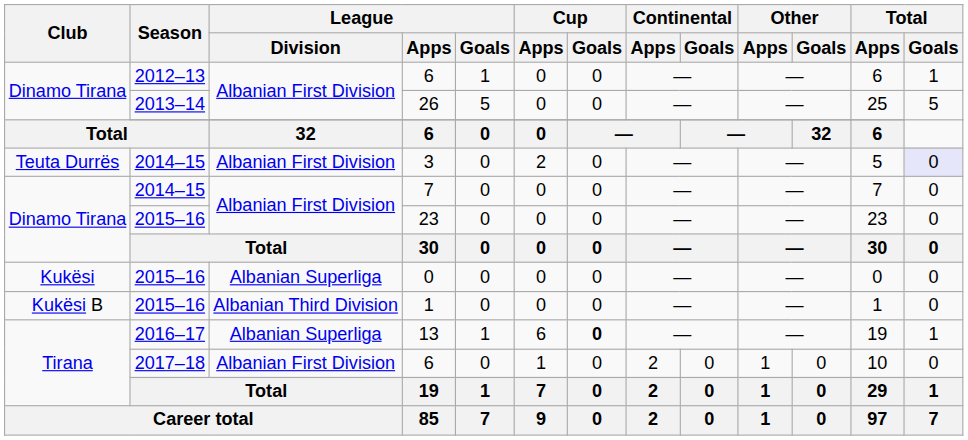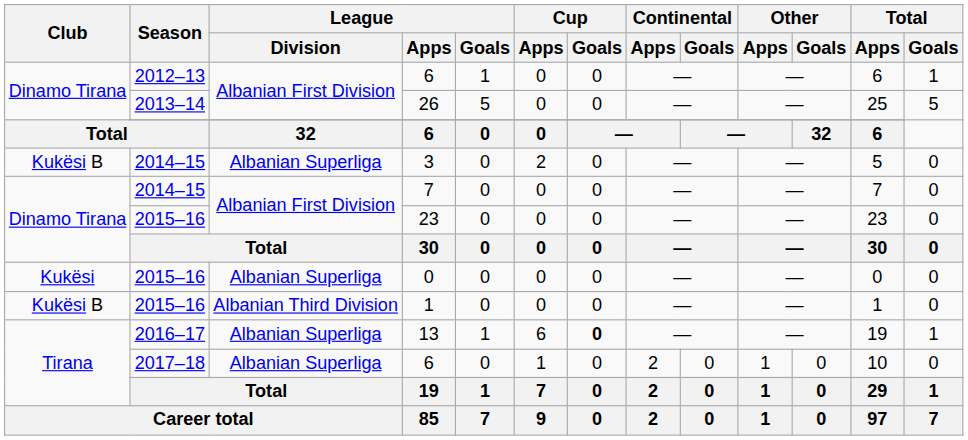3 | Club: Teuta Durrës -> Kukësi B
3 | League / Division: Albanian First Division -> Albanian Superliga
3 | Total / Goals: lavender background -> no background
2017–18 / 6 | League / Division: Albanian First Division -> Albanian Superliga
